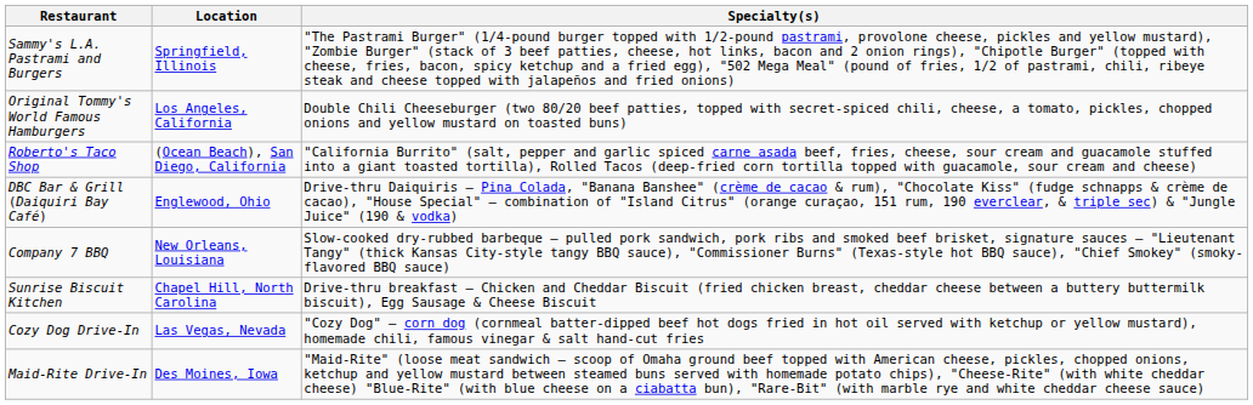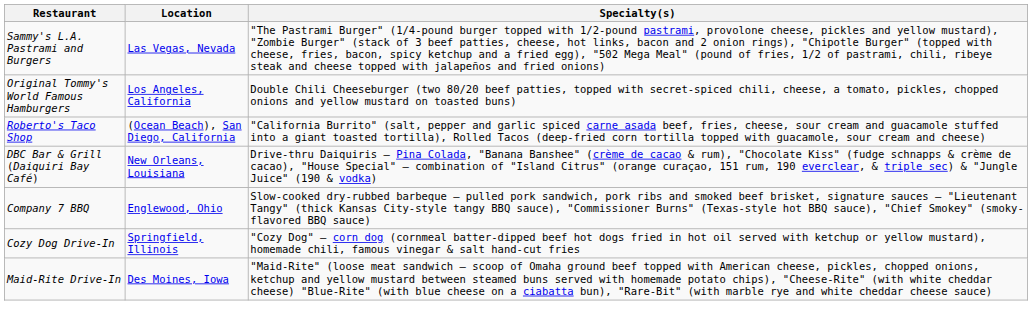Sammy's L.A. Pastrami and Burgers | Location: Springfield, Illinois -> Las Vegas, Nevada
DBC Bar & Grill (Daiquiri Bay Café) | Location: Englewood, Ohio -> New Orleans, Louisiana
Company 7 BBQ | Location: New Orleans, Louisiana -> Englewood, Ohio
- row: Sunrise Biscuit Kitchen | Chapel Hill, North Carolina | Drive-thru breakfast – Chicken and Cheddar Biscuit (fried chicken breast, cheddar cheese between a buttery buttermilk biscuit), Egg Sausage & Cheese Biscuit
Cozy Dog Drive-In | Location: Las Vegas, Nevada -> Springfield, Illinois
